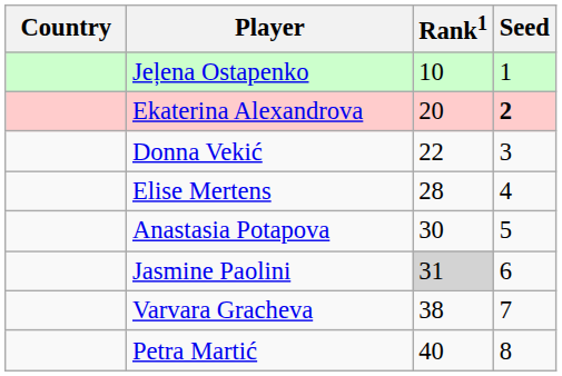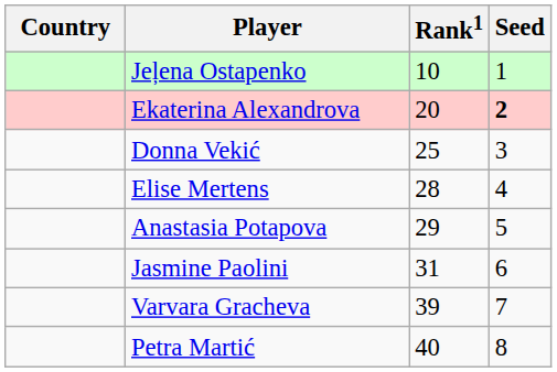Donna Vekić | Rank1: 22 -> 25
Anastasia Potapova | Rank1: 30 -> 29
Jasmine Paolini | Rank1: lightgrey background -> no background
Varvara Gracheva | Rank1: 38 -> 39
